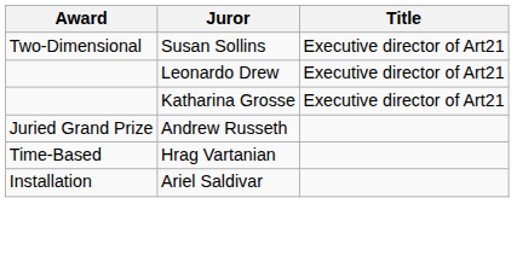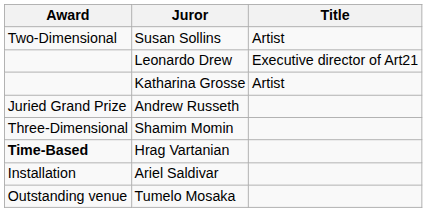Susan Sollins | Title: Executive director of Art21 -> Artist
Katharina Grosse | Title: Executive director of Art21 -> Artist
+ row: Three-Dimensional | Shamim Momin
Hrag Vartanian | Award: normal -> bold
+ row: Outstanding venue | Tumelo Mosaka
